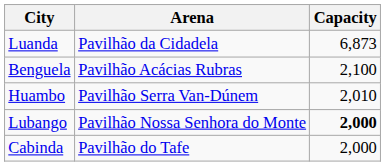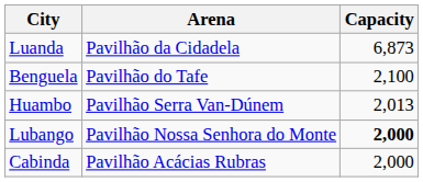Benguela | Arena: Pavilhão Acácias Rubras -> Pavilhão do Tafe
Huambo | Capacity: 2,010 -> 2,013
Cabinda | Arena: Pavilhão do Tafe -> Pavilhão Acácias Rubras
